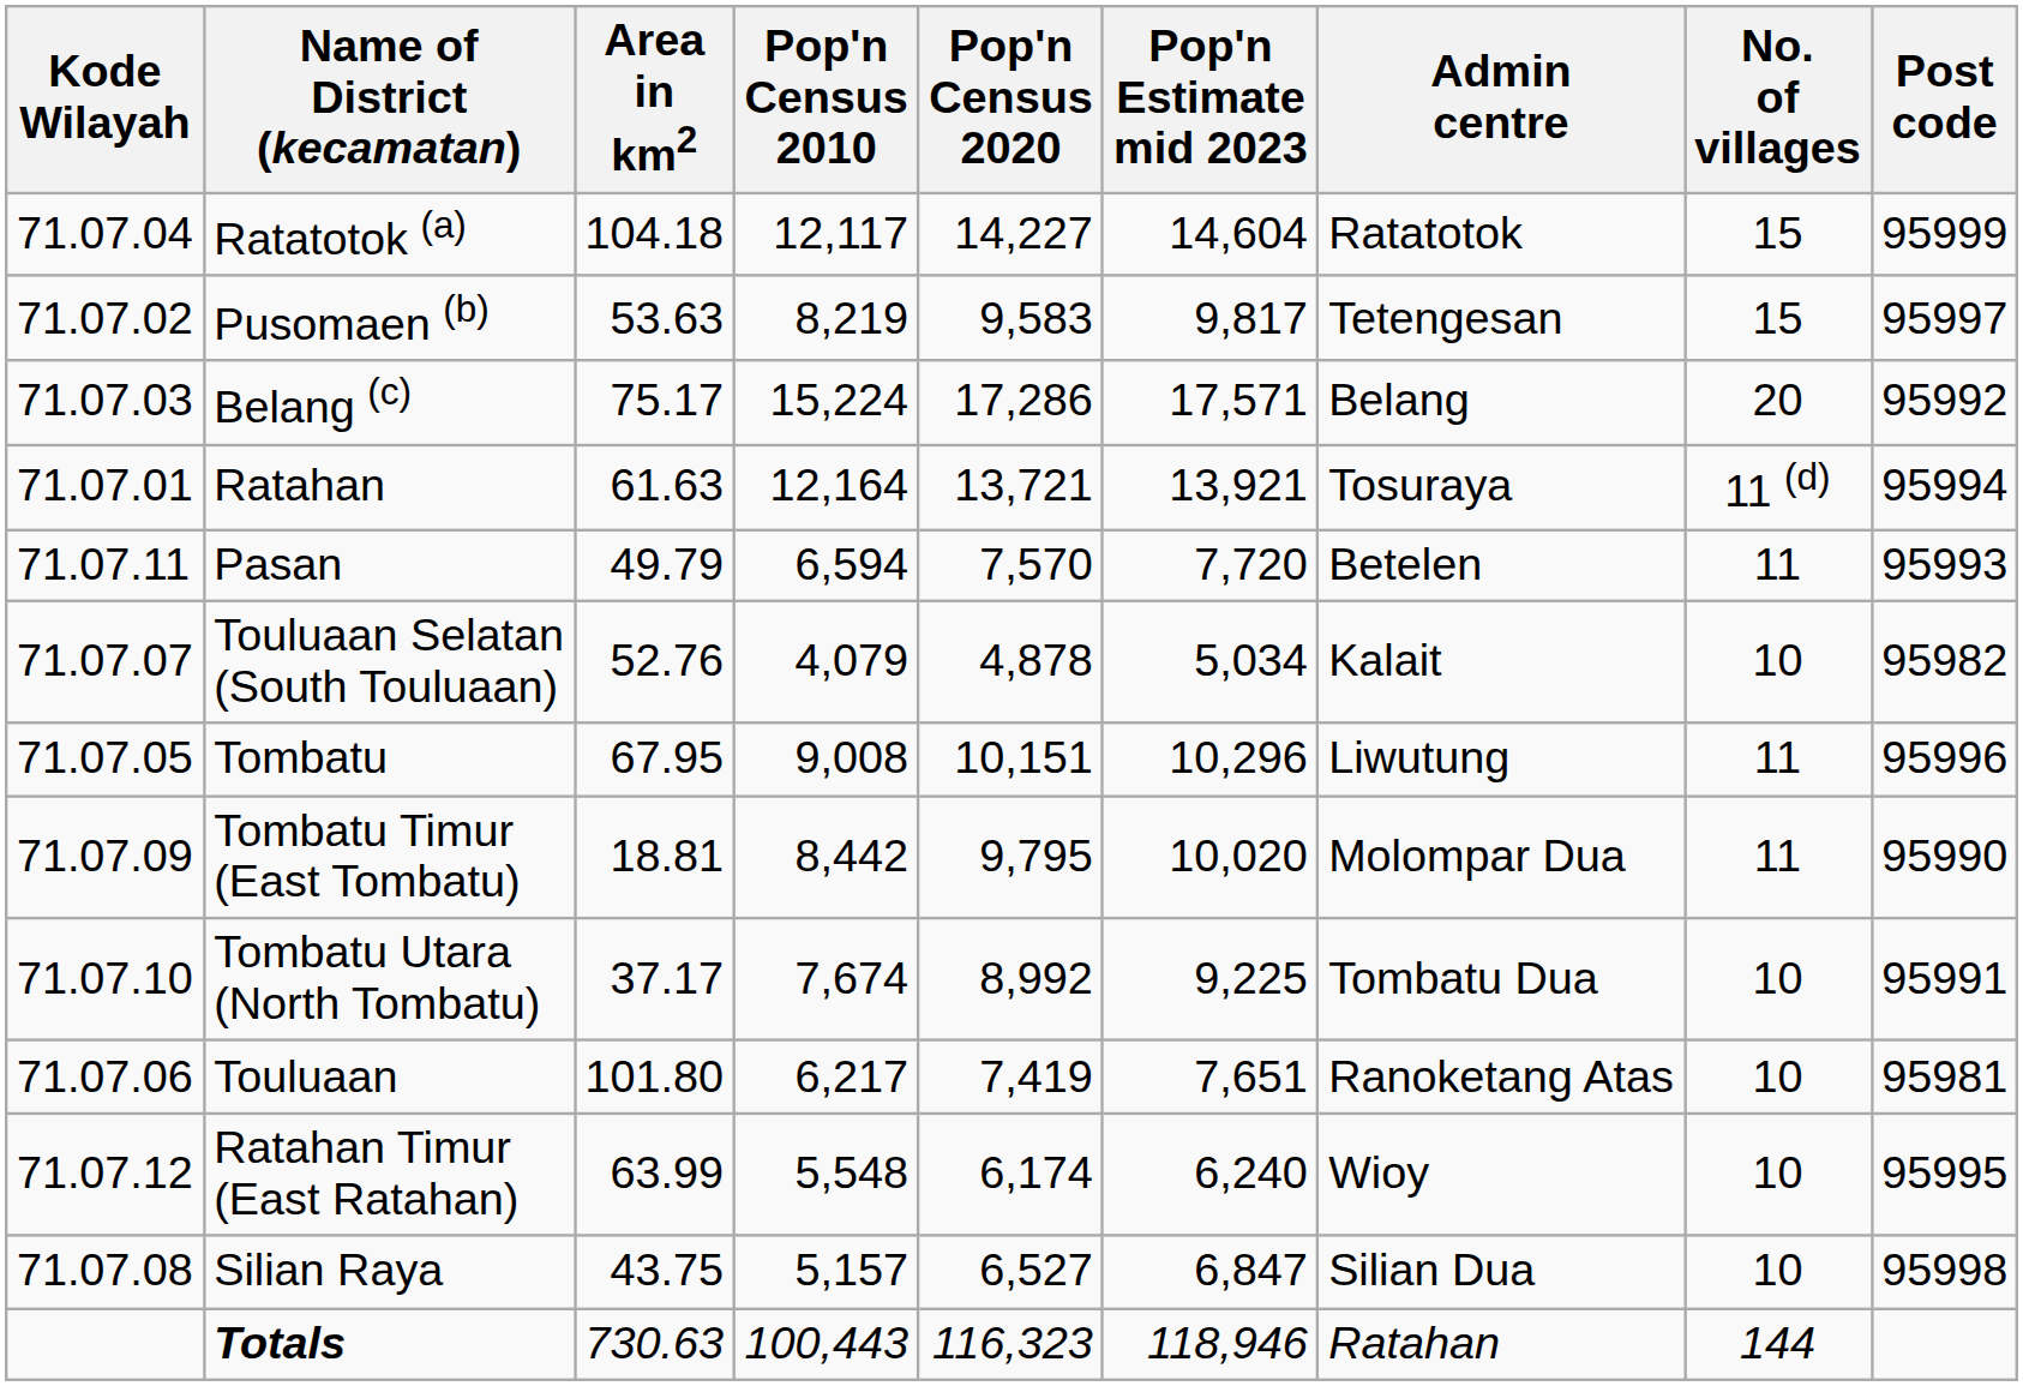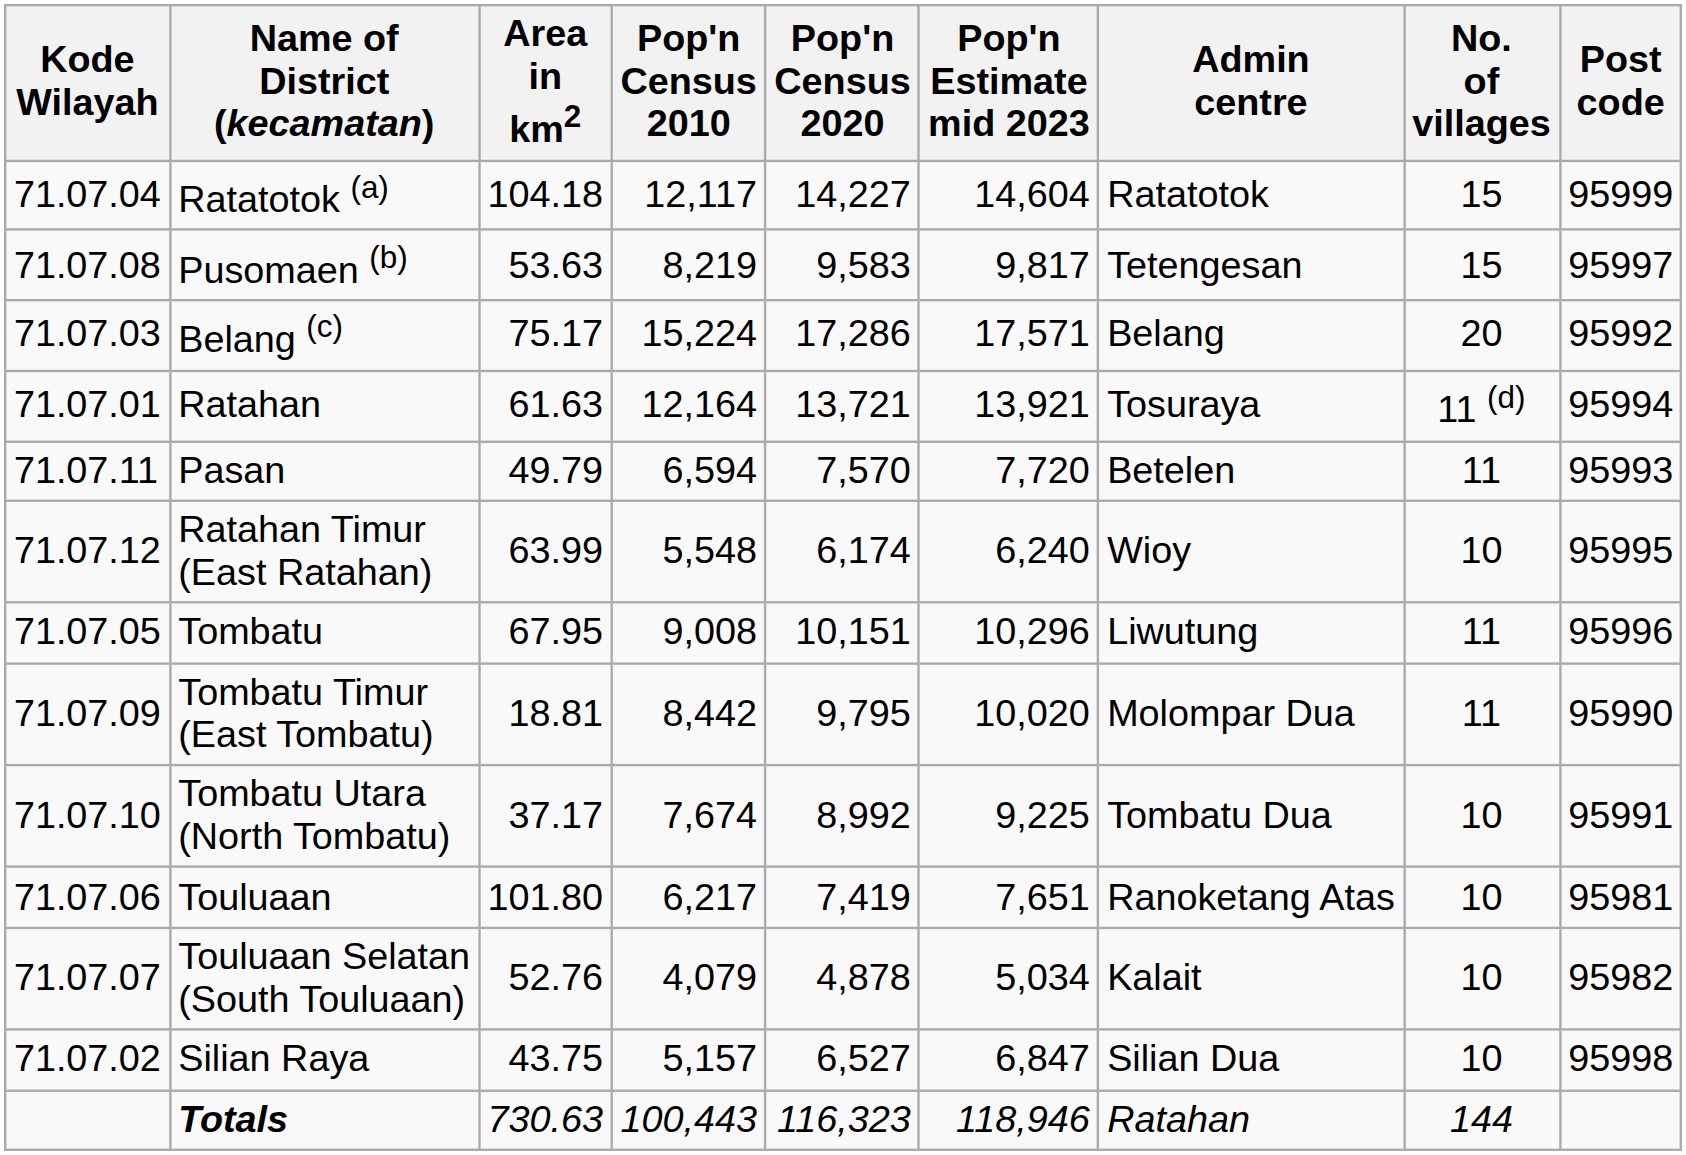Pusomaen (b) | Kode Wilayah: 71.07.02 -> 71.07.08
rows swapped: Ratahan Timur (East Ratahan) <-> Touluaan Selatan (South Touluaan)
Silian Raya | Kode Wilayah: 71.07.08 -> 71.07.02
